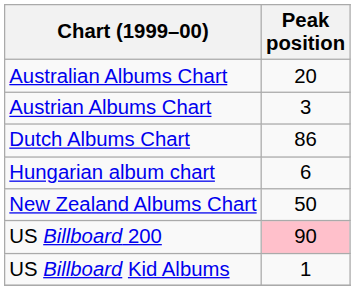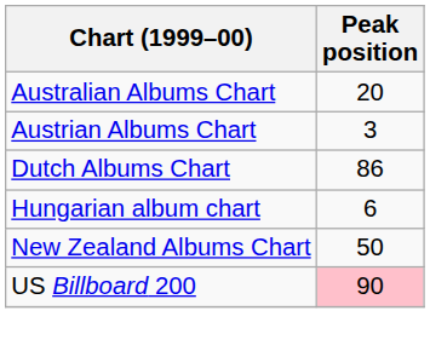- row: US Billboard Kid Albums | 1
